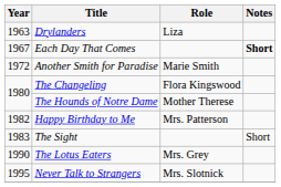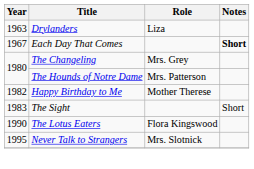- row: 1972 | Another Smith for Paradise | Marie Smith
The Changeling | Role: Flora Kingswood -> Mrs. Grey
The Hounds of Notre Dame | Role: Mother Therese -> Mrs. Patterson
Happy Birthday to Me | Role: Mrs. Patterson -> Mother Therese
The Lotus Eaters | Role: Mrs. Grey -> Flora Kingswood
